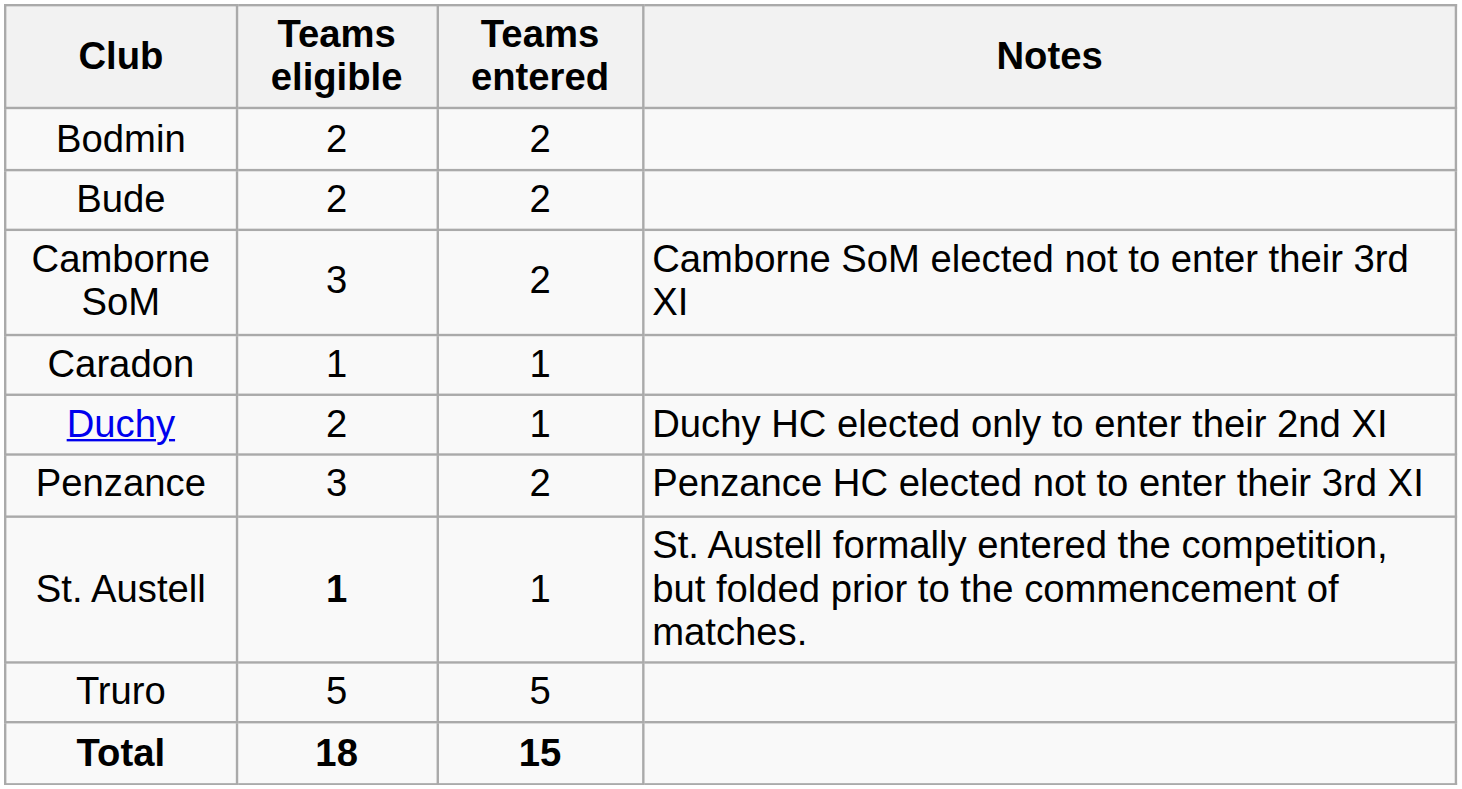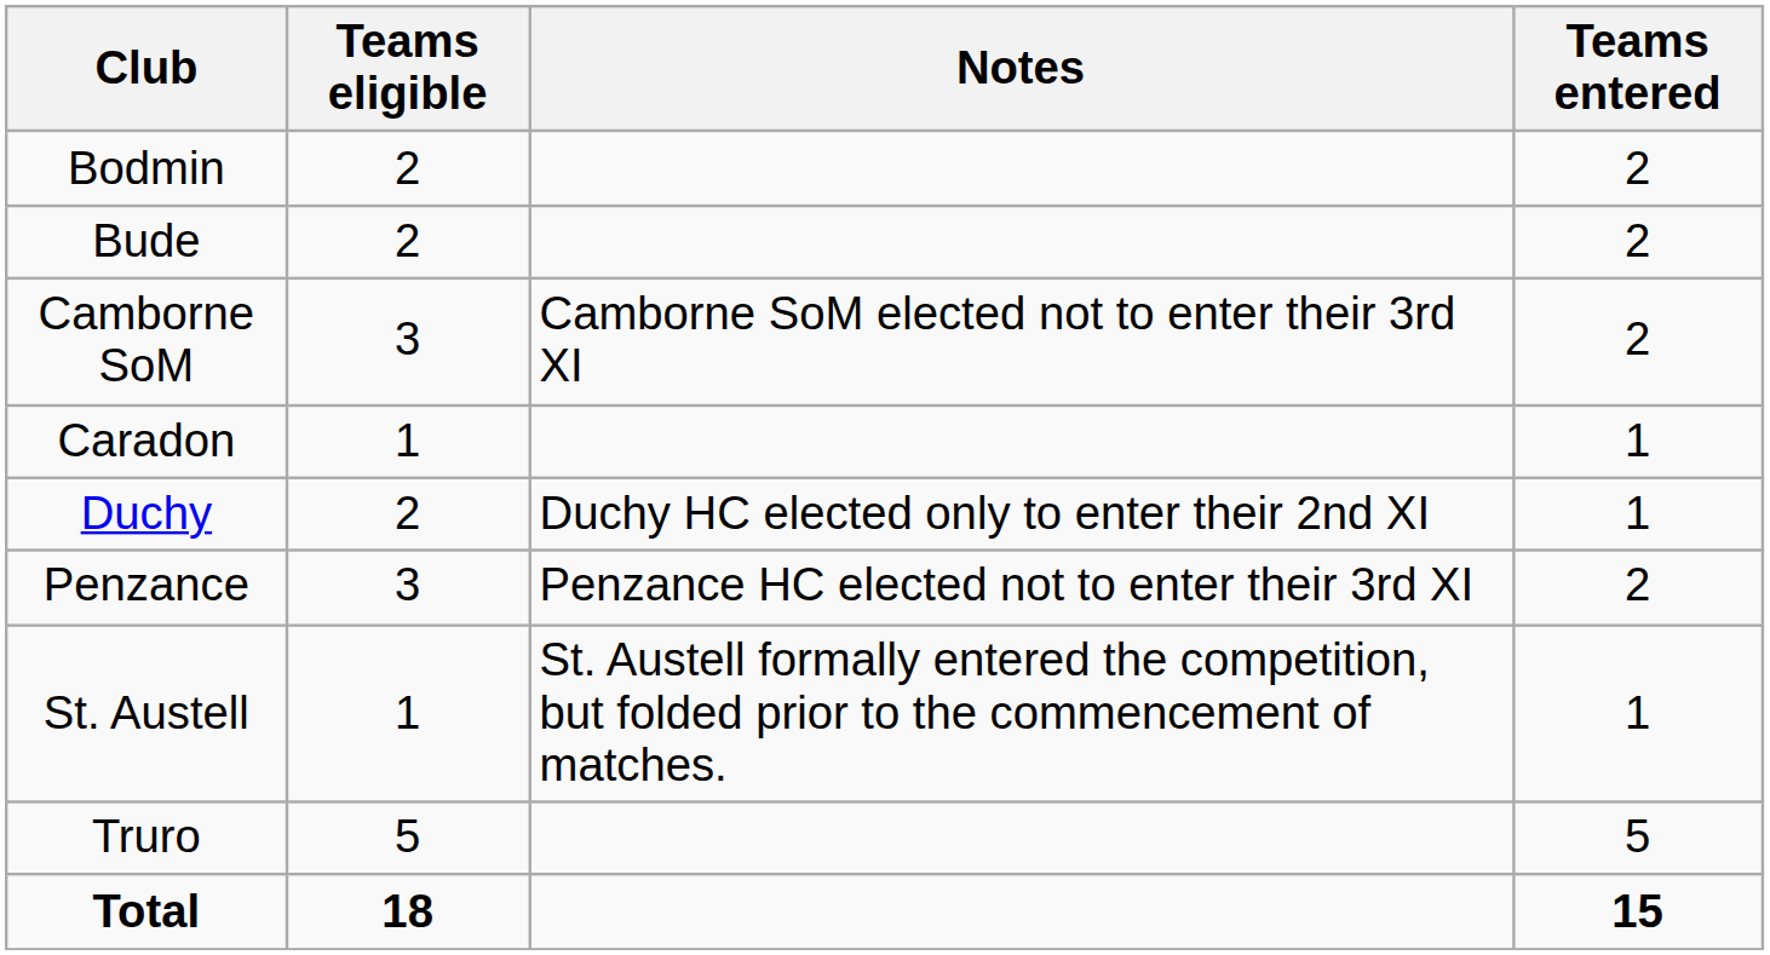columns swapped: Teams entered <-> Notes
St. Austell | Teams eligible: bold -> normal
